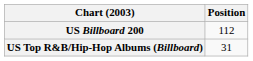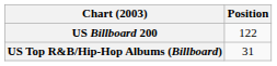US Billboard 200 | Position: 112 -> 122
